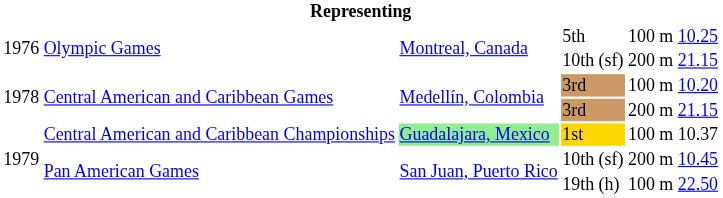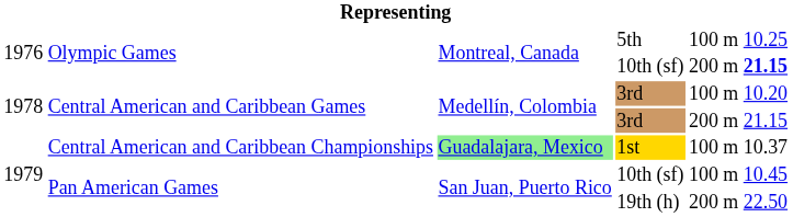Olympic Games / 10th (sf) | column 6: normal -> bold
Pan American Games / 10th (sf) | column 5: 200 m -> 100 m
19th (h) | column 5: 100 m -> 200 m
